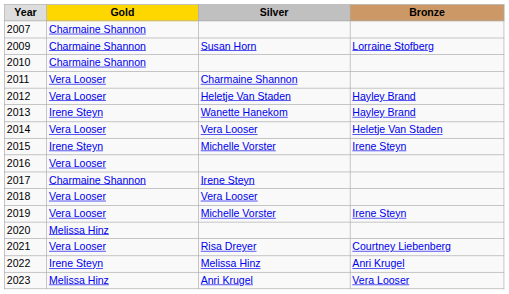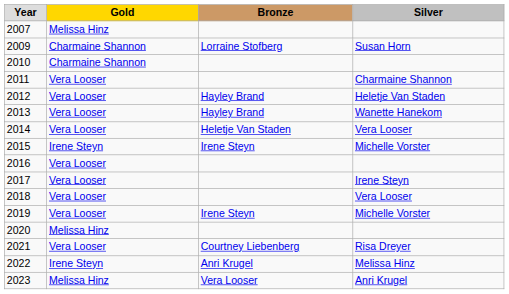columns swapped: Silver <-> Bronze
2007 | Gold: Charmaine Shannon -> Melissa Hinz
2013 | Gold: Irene Steyn -> Vera Looser
2017 | Gold: Charmaine Shannon -> Vera Looser
